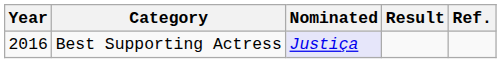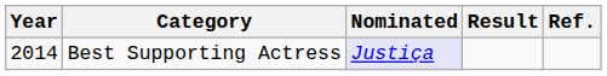Best Supporting Actress | Year: 2016 -> 2014
